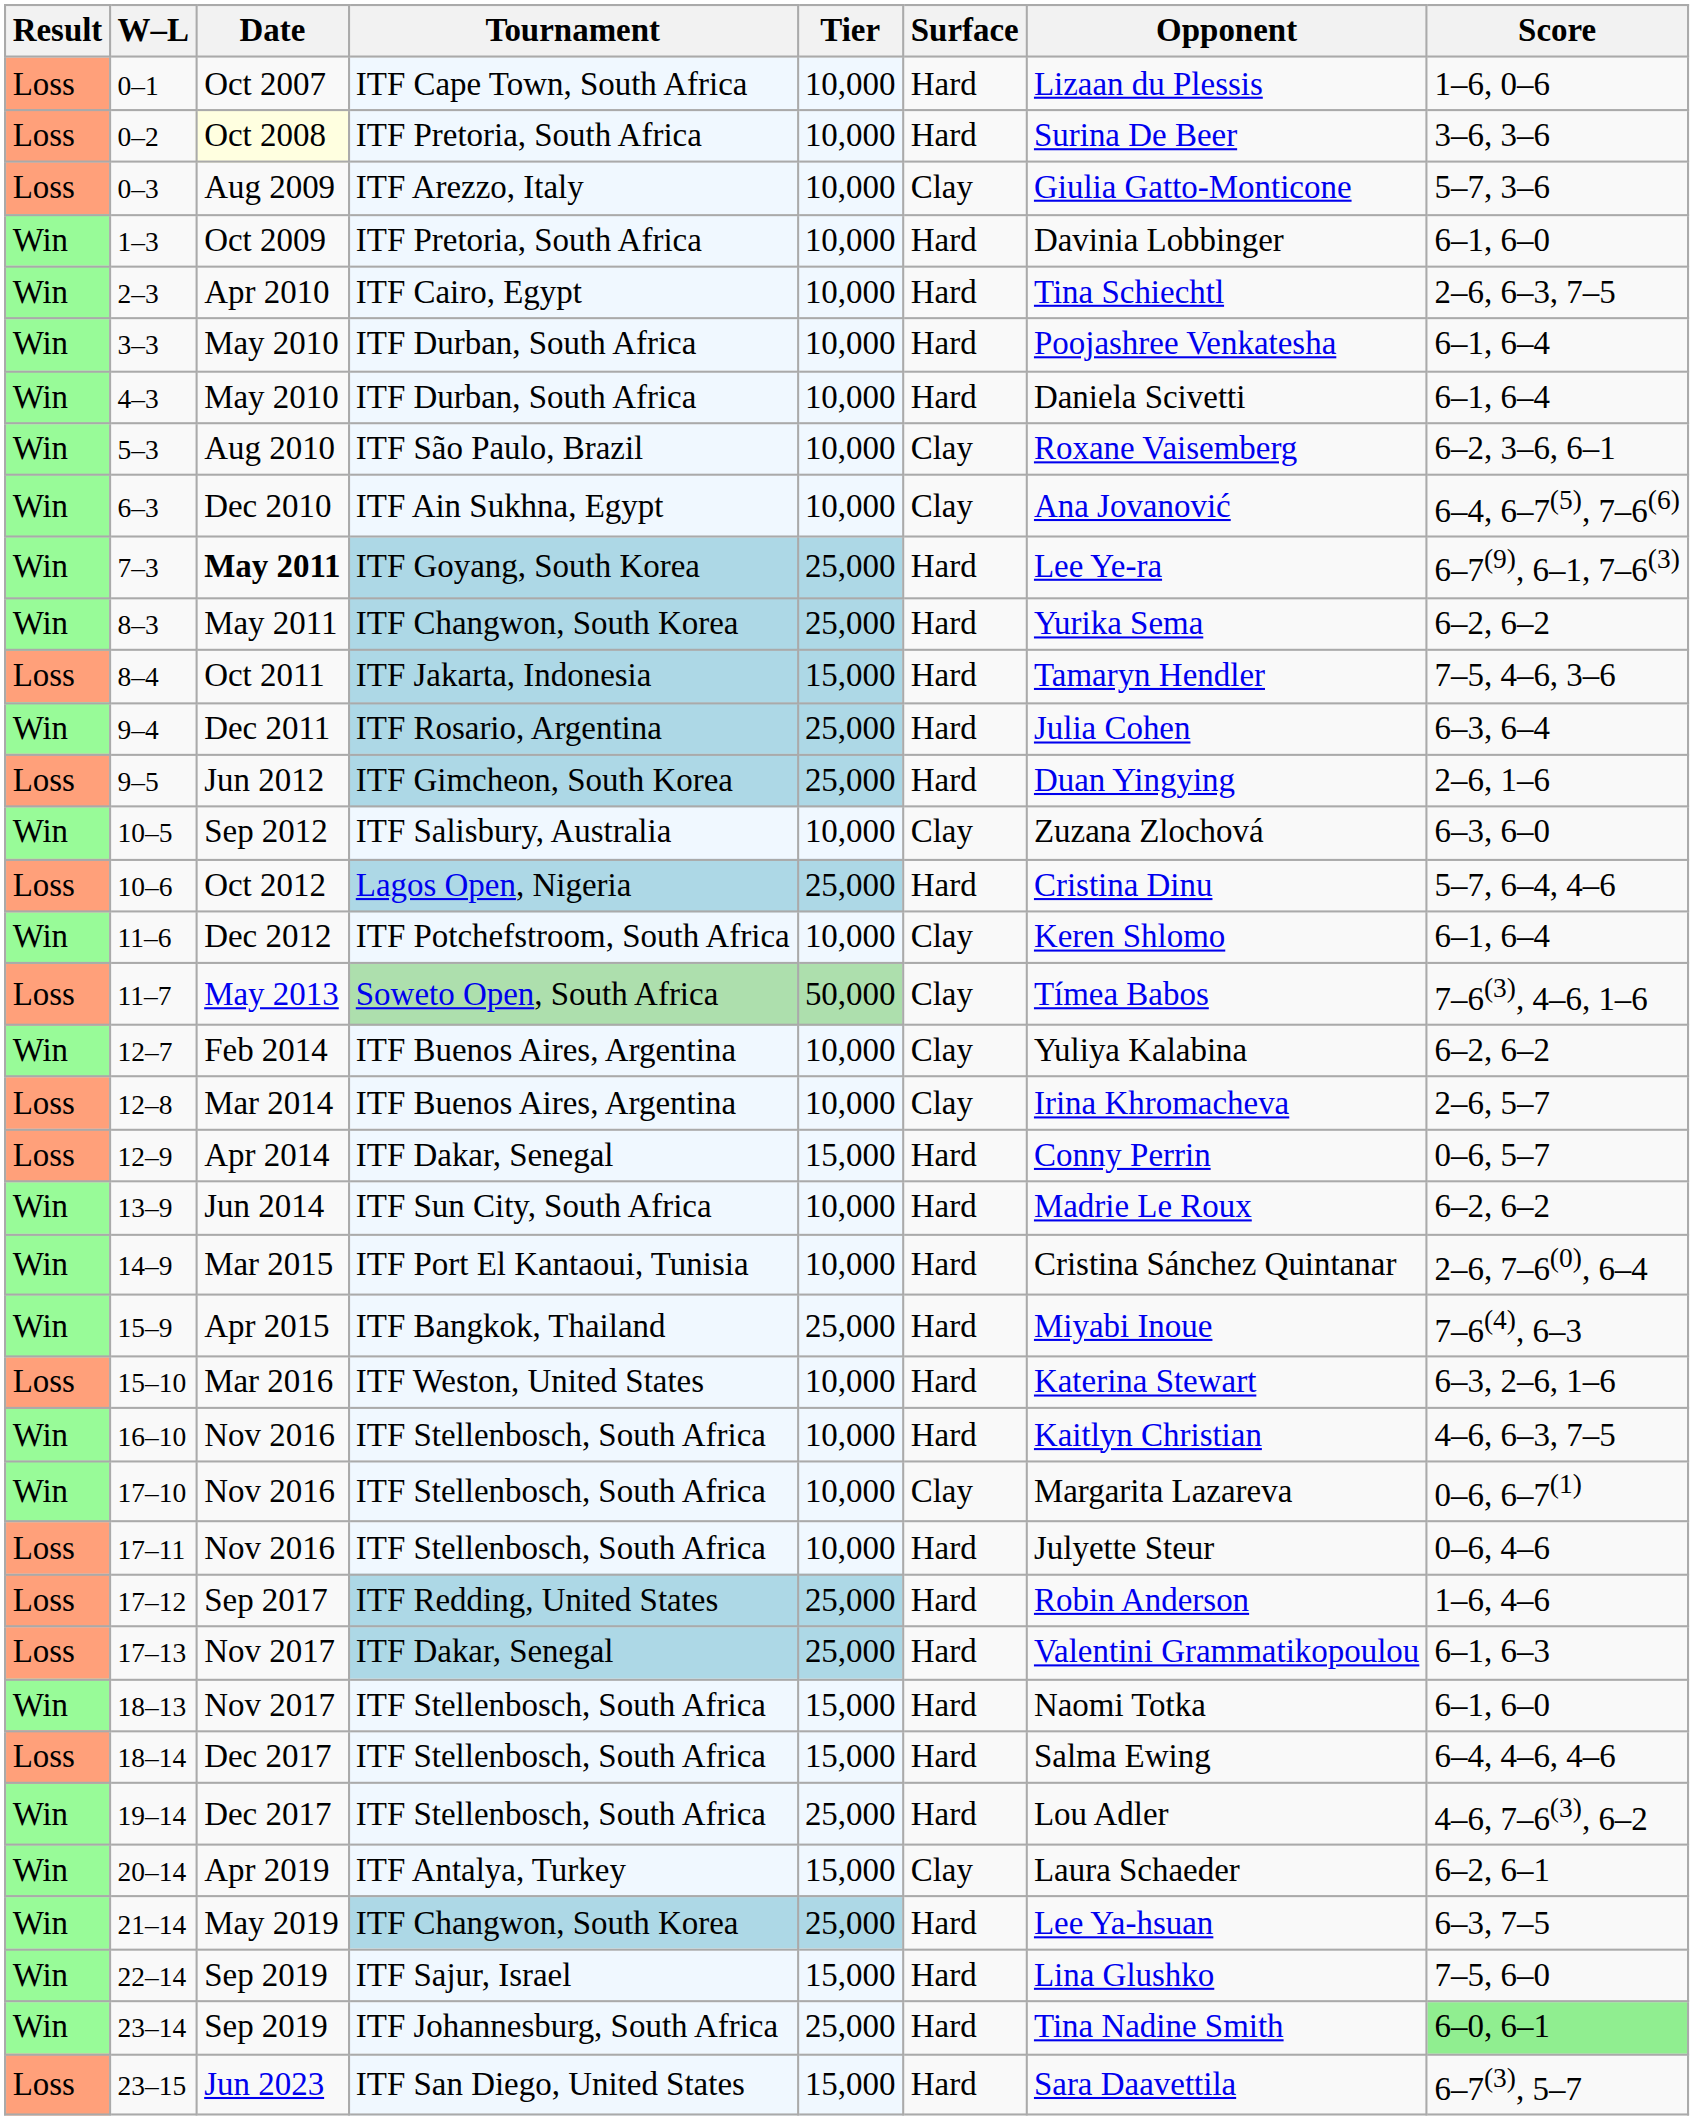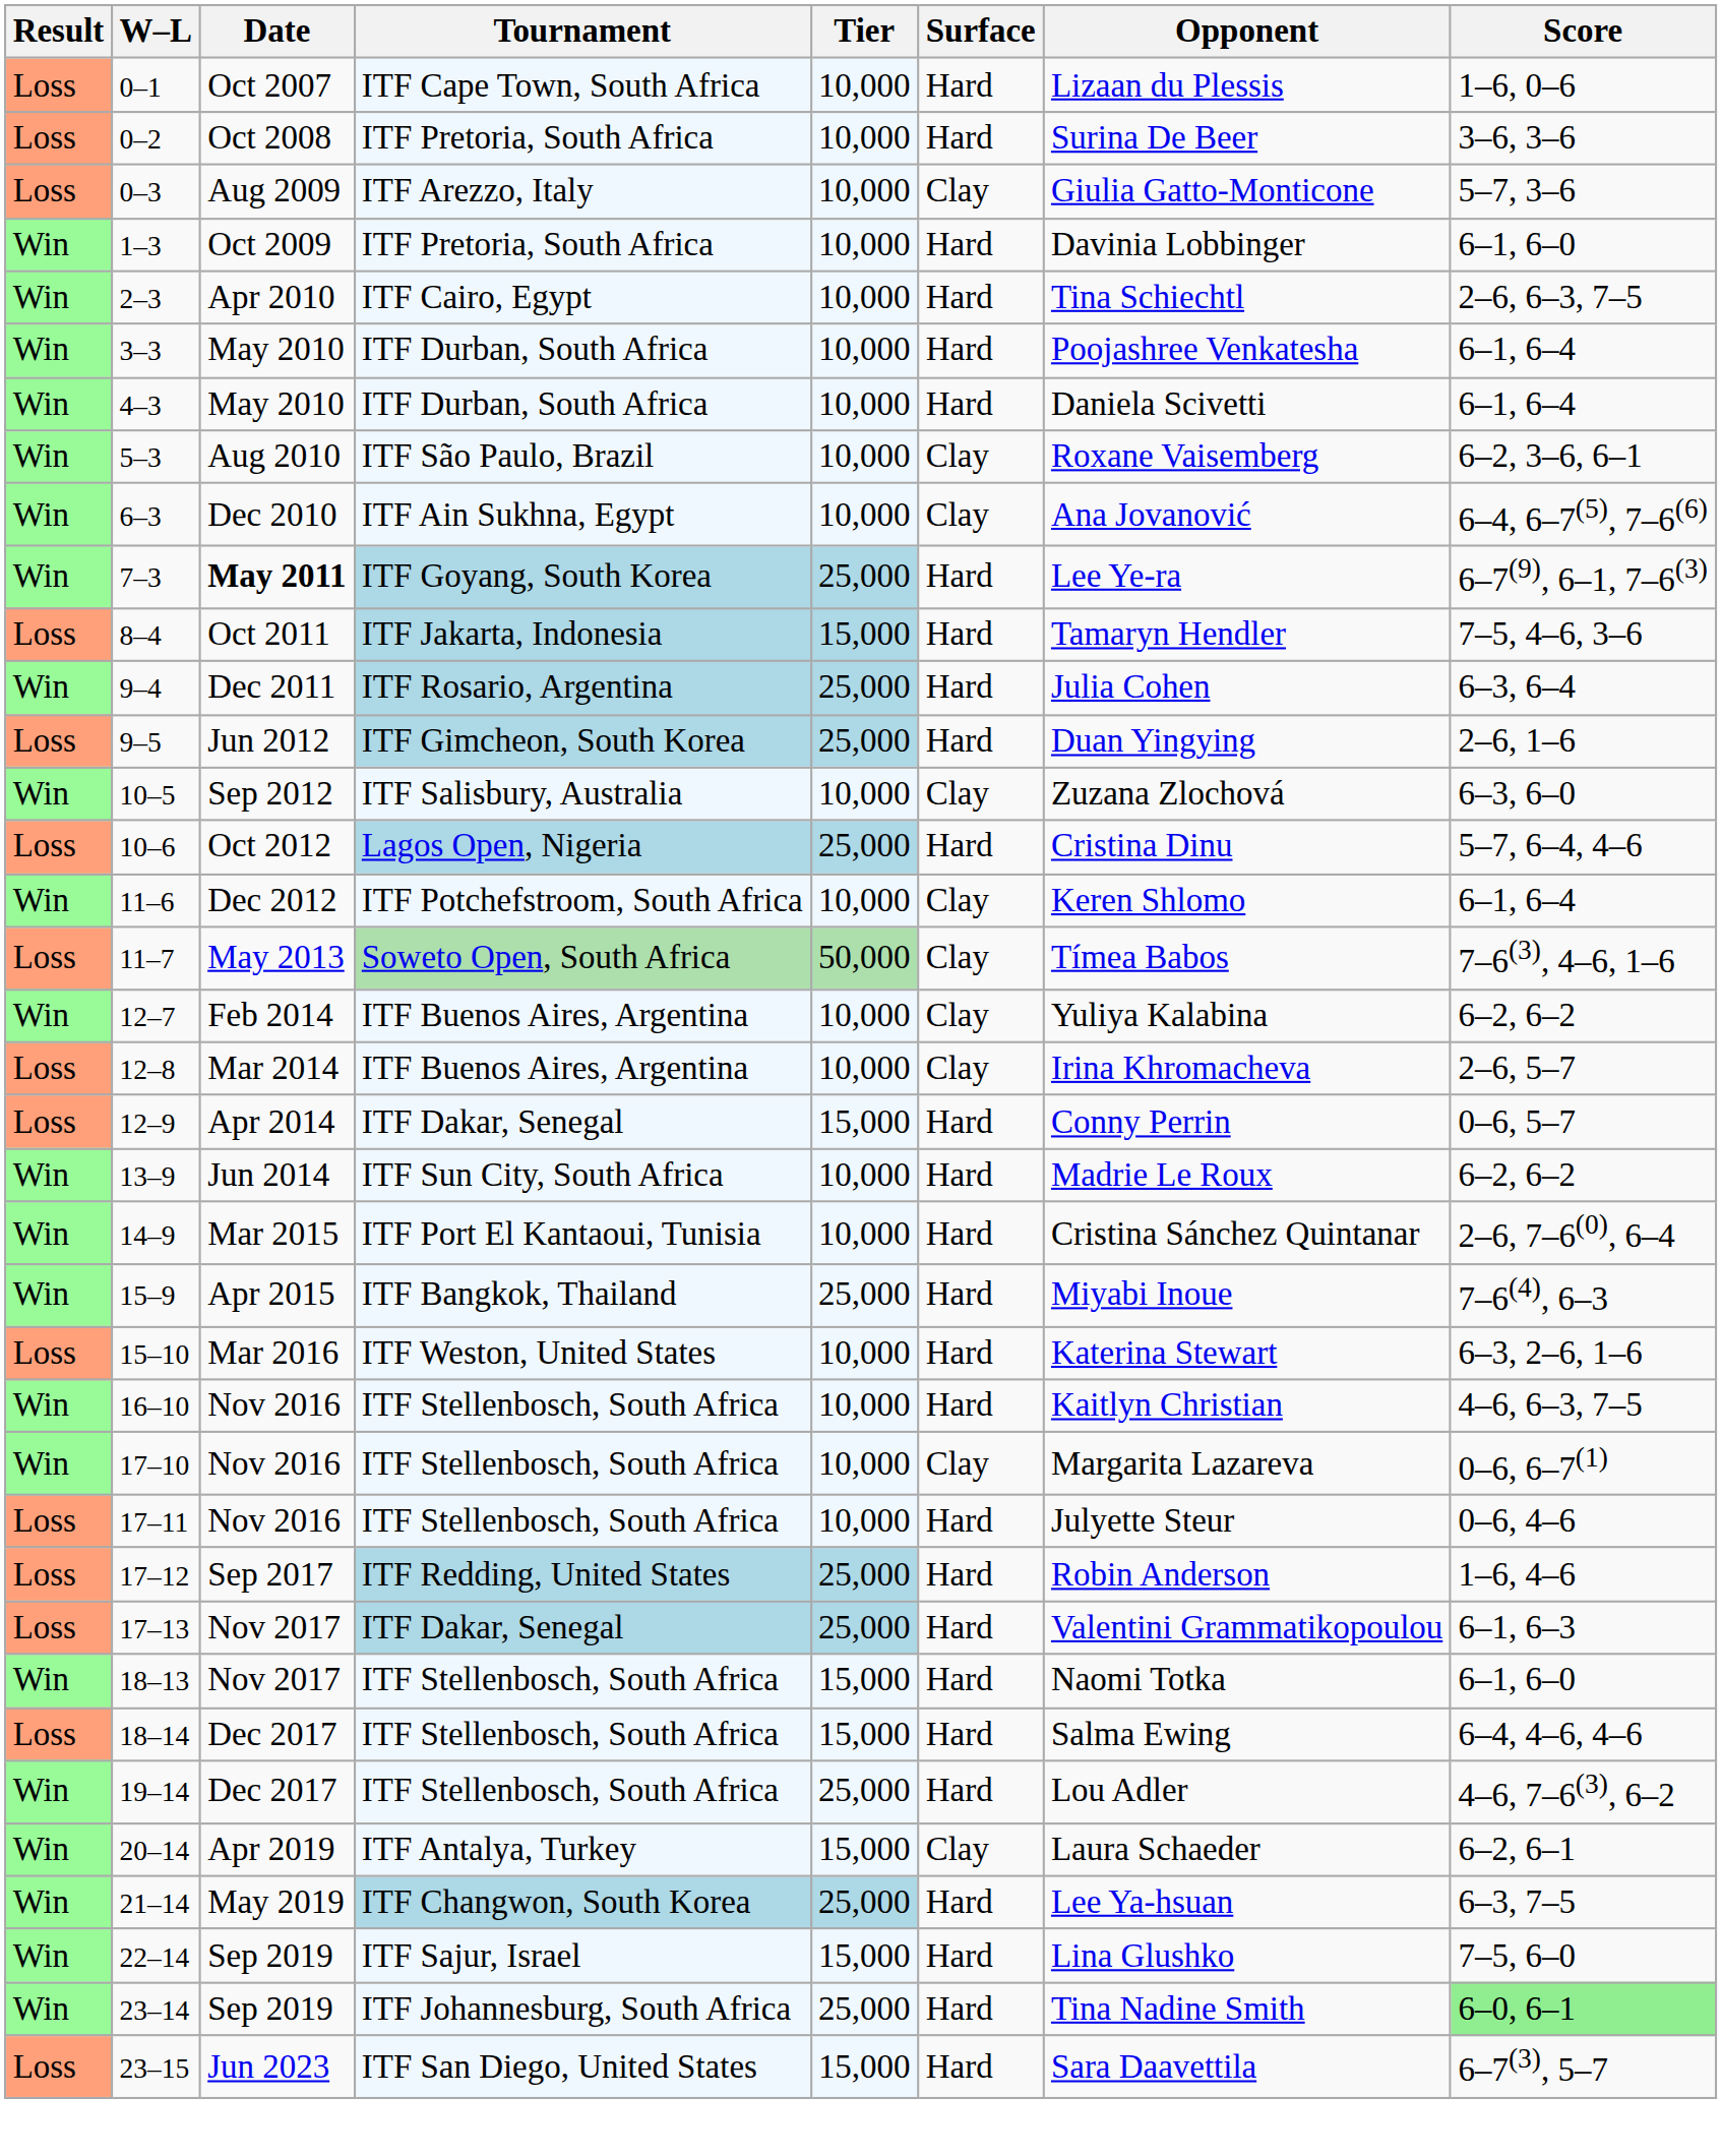0–2 | Date: lightyellow background -> no background
- row: Win | 8–3 | May 2011 | ITF Changwon, South Korea | 25,000 | Hard | Yurika Sema | 6–2, 6–2
